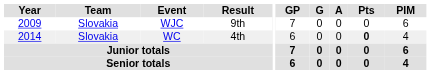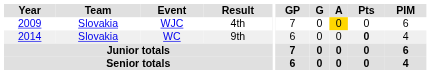WJC | Result: 9th -> 4th
WJC | A: no background -> gold background
WC | Result: 4th -> 9th
